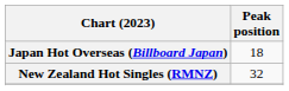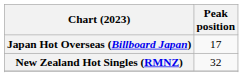Japan Hot Overseas (Billboard Japan) | Peak position: 18 -> 17
